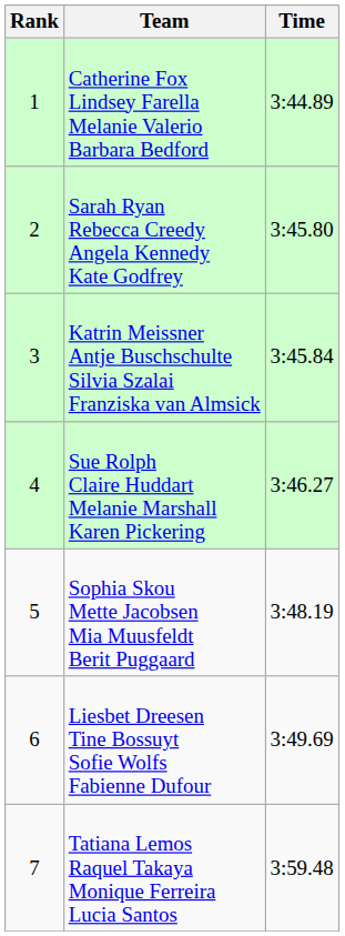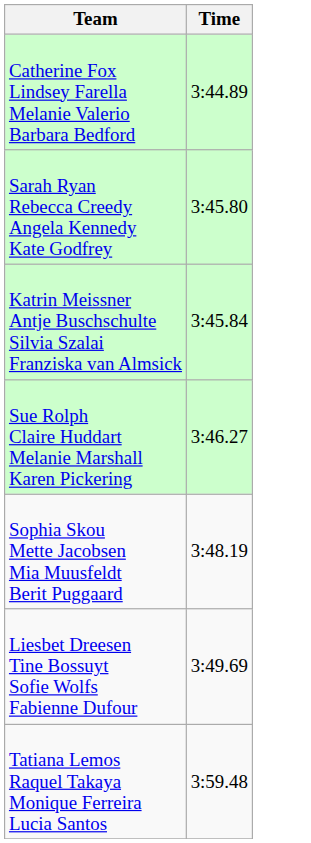- column: Rank | 1 | 2 | 3 | 4 | 5 | 6 | 7
